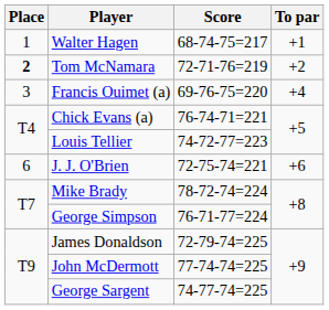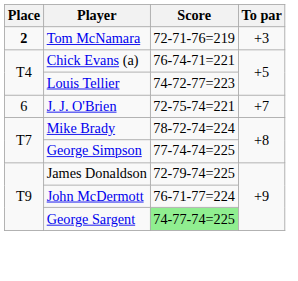- row: 1 | Walter Hagen | 68-74-75=217 | +1
Tom McNamara | To par: +2 -> +3
- row: 3 | Francis Ouimet (a) | 69-76-75=220 | +4
J. J. O'Brien | To par: +6 -> +7
George Simpson | Score: 76-71-77=224 -> 77-74-74=225
John McDermott | Score: 77-74-74=225 -> 76-71-77=224
George Sargent | Score: no background -> lightgreen background
